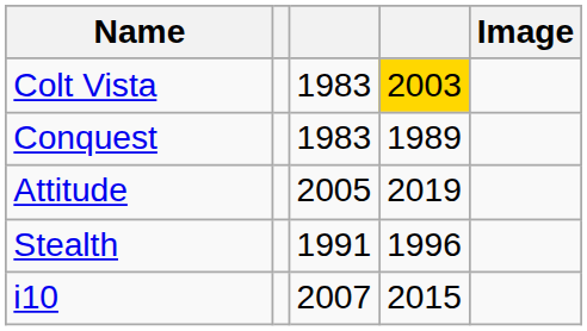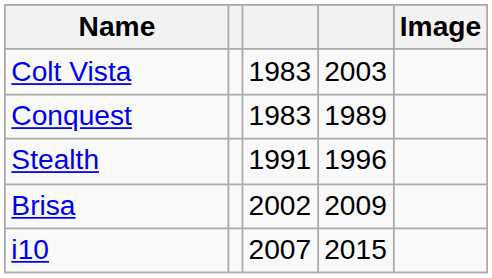Colt Vista | column 4: gold background -> no background
- row: Attitude | 2005 | 2019
+ row: Brisa | 2002 | 2009
